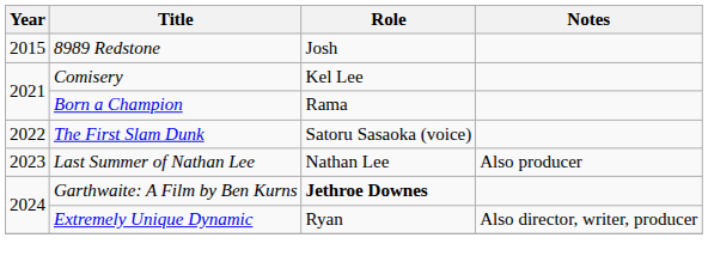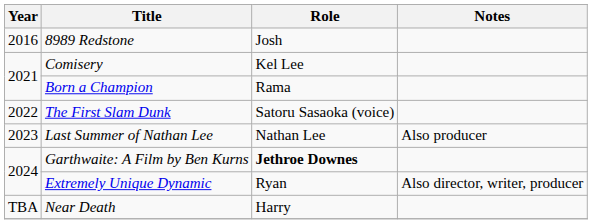8989 Redstone | Year: 2015 -> 2016
+ row: TBA | Near Death | Harry
